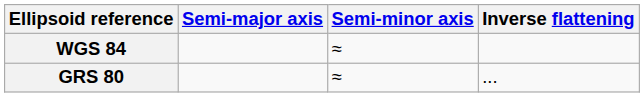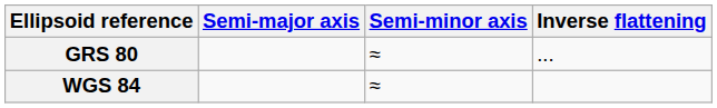rows swapped: GRS 80 <-> WGS 84
